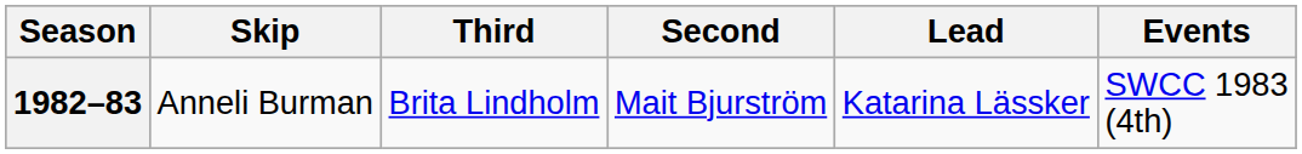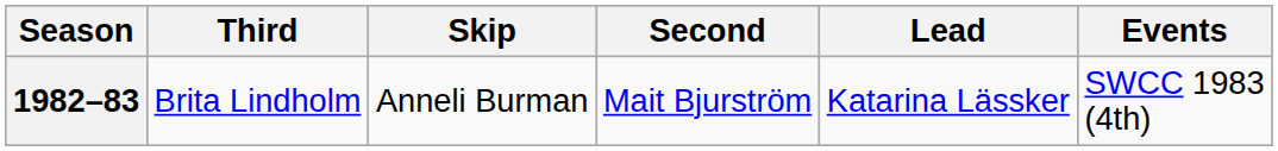columns swapped: Skip <-> Third
